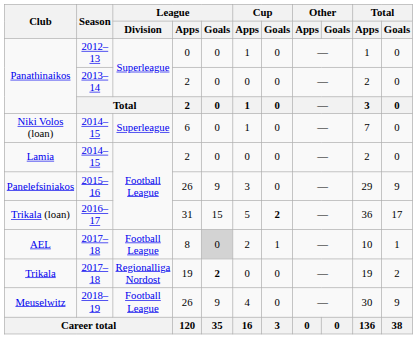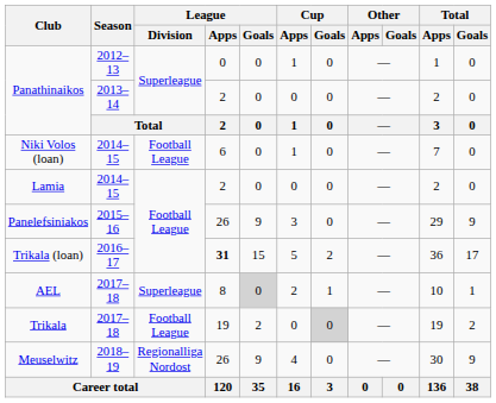Niki Volos (loan) | League / Division: Superleague -> Football League
Trikala (loan) | League / Apps: normal -> bold
Trikala (loan) | Cup / Goals: bold -> normal
AEL | League / Division: Football League -> Superleague
Trikala | League / Division: Regionalliga Nordost -> Football League
Trikala | League / Goals: bold -> normal
Trikala | Cup / Goals: no background -> lightgrey background
Meuselwitz | League / Division: Football League -> Regionalliga Nordost
